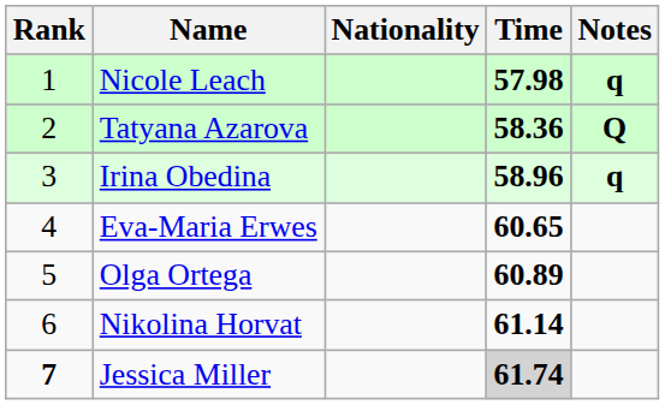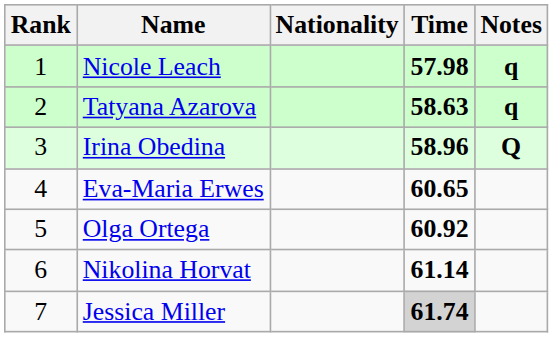Tatyana Azarova | Time: 58.36 -> 58.63
Tatyana Azarova | Notes: Q -> q
Irina Obedina | Notes: q -> Q
Olga Ortega | Time: 60.89 -> 60.92
Jessica Miller | Rank: bold -> normal
